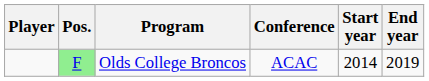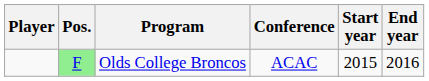Olds College Broncos | Start year: 2014 -> 2015
Olds College Broncos | End year: 2019 -> 2016
